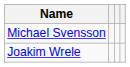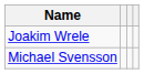rows swapped: Joakim Wrele <-> Michael Svensson
